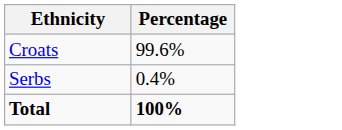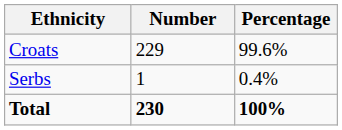+ column: Number | 229 | 1 | 230
